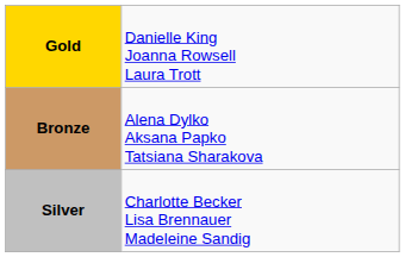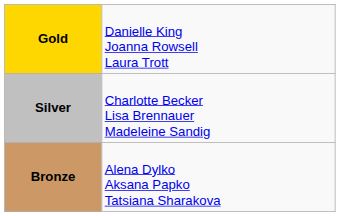rows swapped: Silver <-> Bronze
